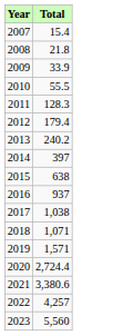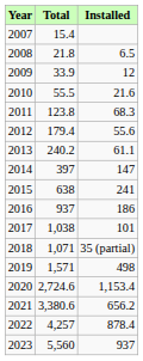+ column: Installed | 6.5 | 12 | 21.6 | 68.3 | 55.6 | 61.1 | 147 | 241 | 186 | 101 | 35 (partial) | 498 | 1,153.4 | 656.2 | 878.4 | 937
2011 | Total: 128.3 -> 123.8
2020 | Total: 2,724.4 -> 2,724.6
